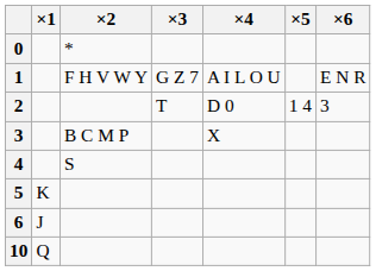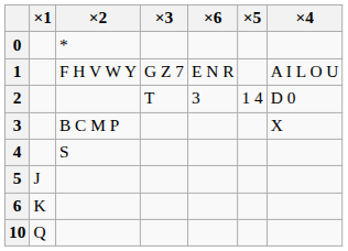columns swapped: ×4 <-> ×6
5 | ×1: K -> J
6 | ×1: J -> K
